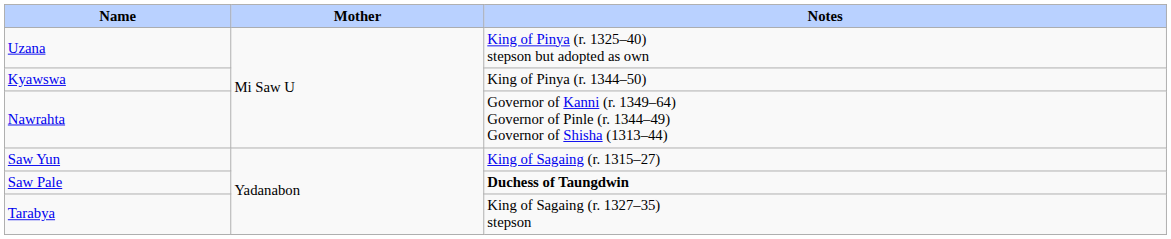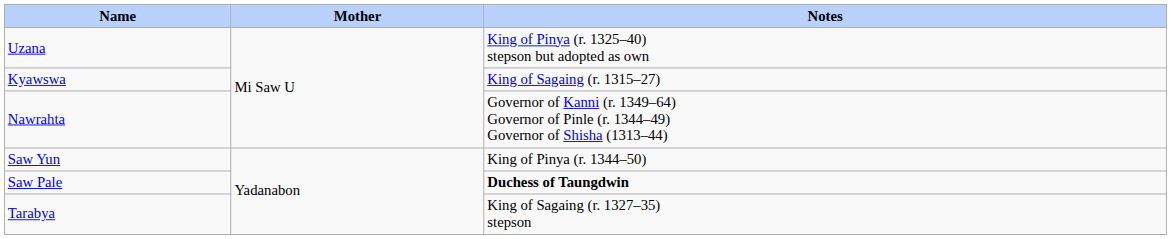Kyawswa | Notes: King of Pinya (r. 1344–50) -> King of Sagaing (r. 1315–27)
Saw Yun | Notes: King of Sagaing (r. 1315–27) -> King of Pinya (r. 1344–50)
